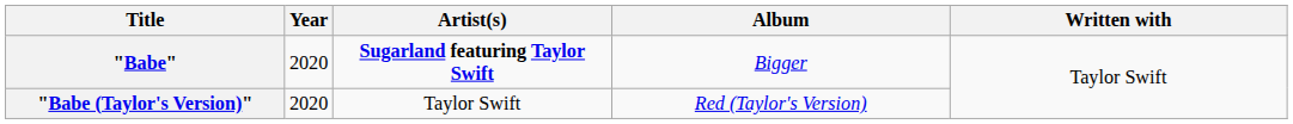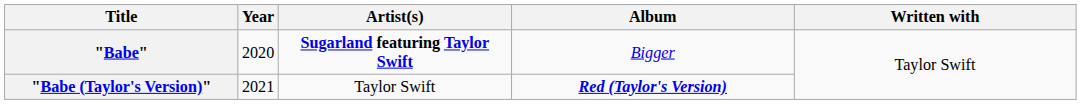"Babe (Taylor's Version)" | Year: 2020 -> 2021
"Babe (Taylor's Version)" | Album: normal -> bold
